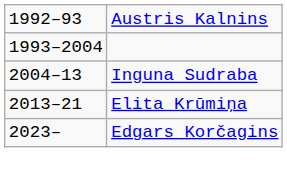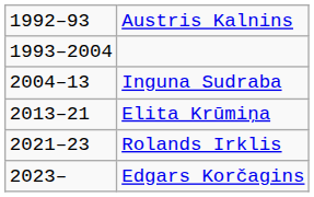+ row: 2021–23 | Rolands Irklis
